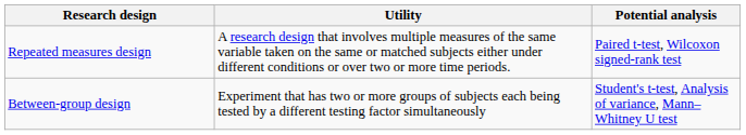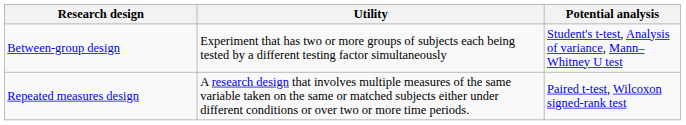rows swapped: Between-group design <-> Repeated measures design
